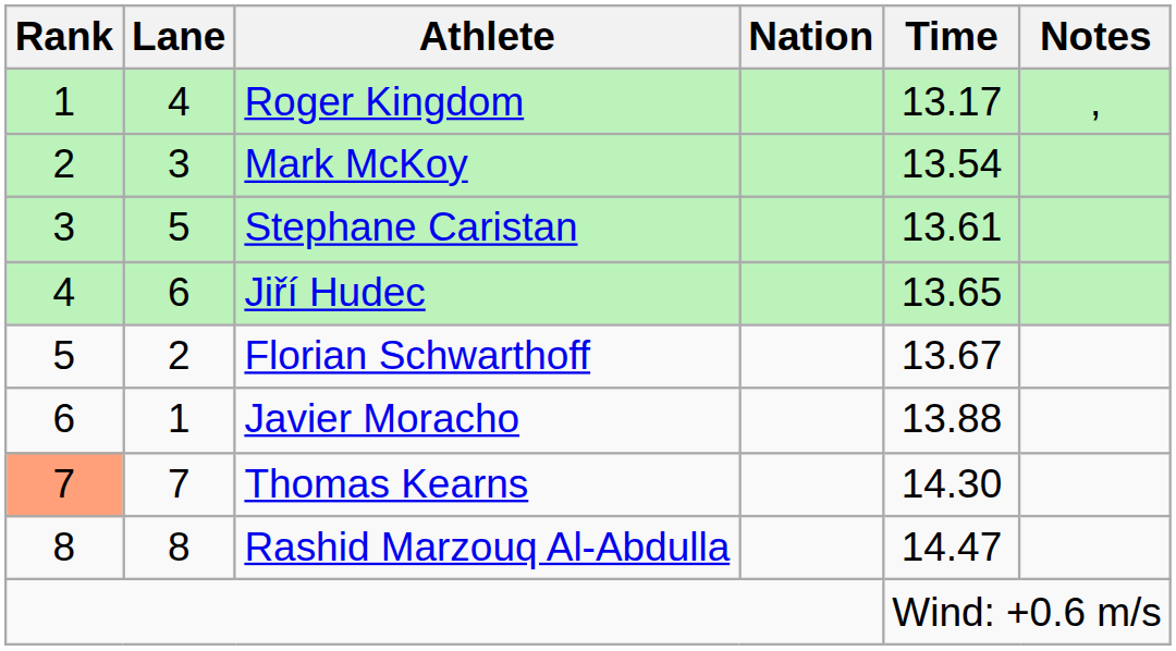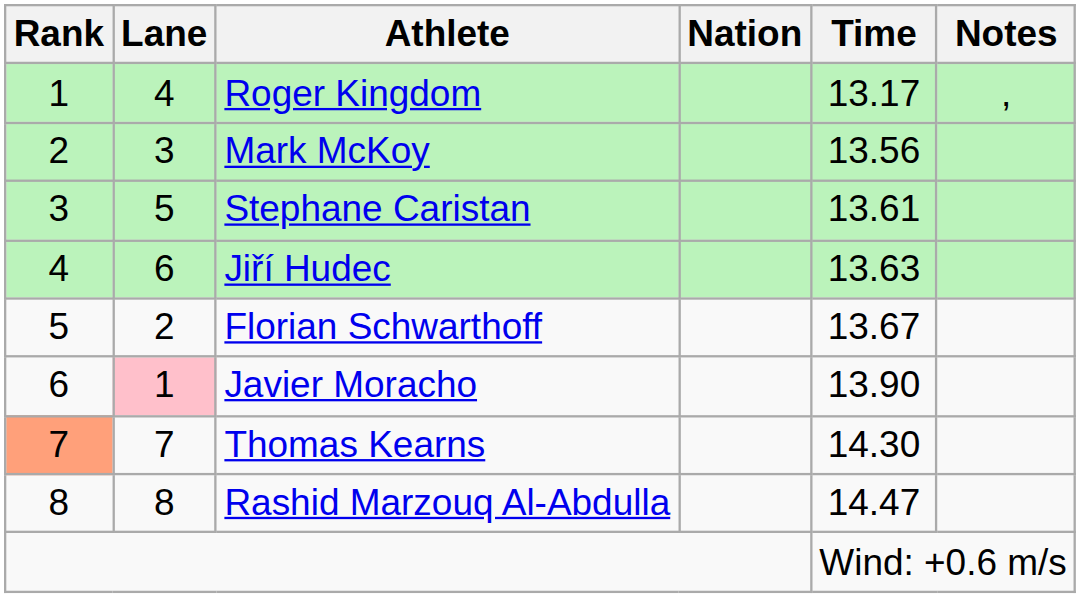Mark McKoy | Time: 13.54 -> 13.56
Jiří Hudec | Time: 13.65 -> 13.63
Javier Moracho | Lane: no background -> pink background
Javier Moracho | Time: 13.88 -> 13.90
